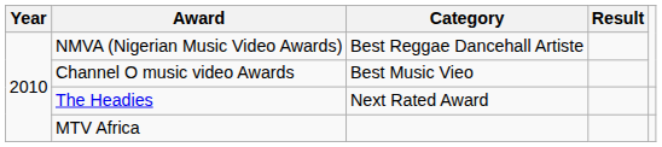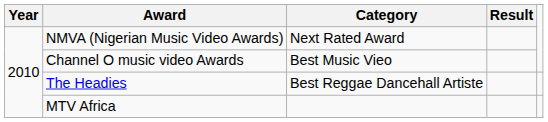NMVA (Nigerian Music Video Awards) | Category: Best Reggae Dancehall Artiste -> Next Rated Award
The Headies | Category: Next Rated Award -> Best Reggae Dancehall Artiste
